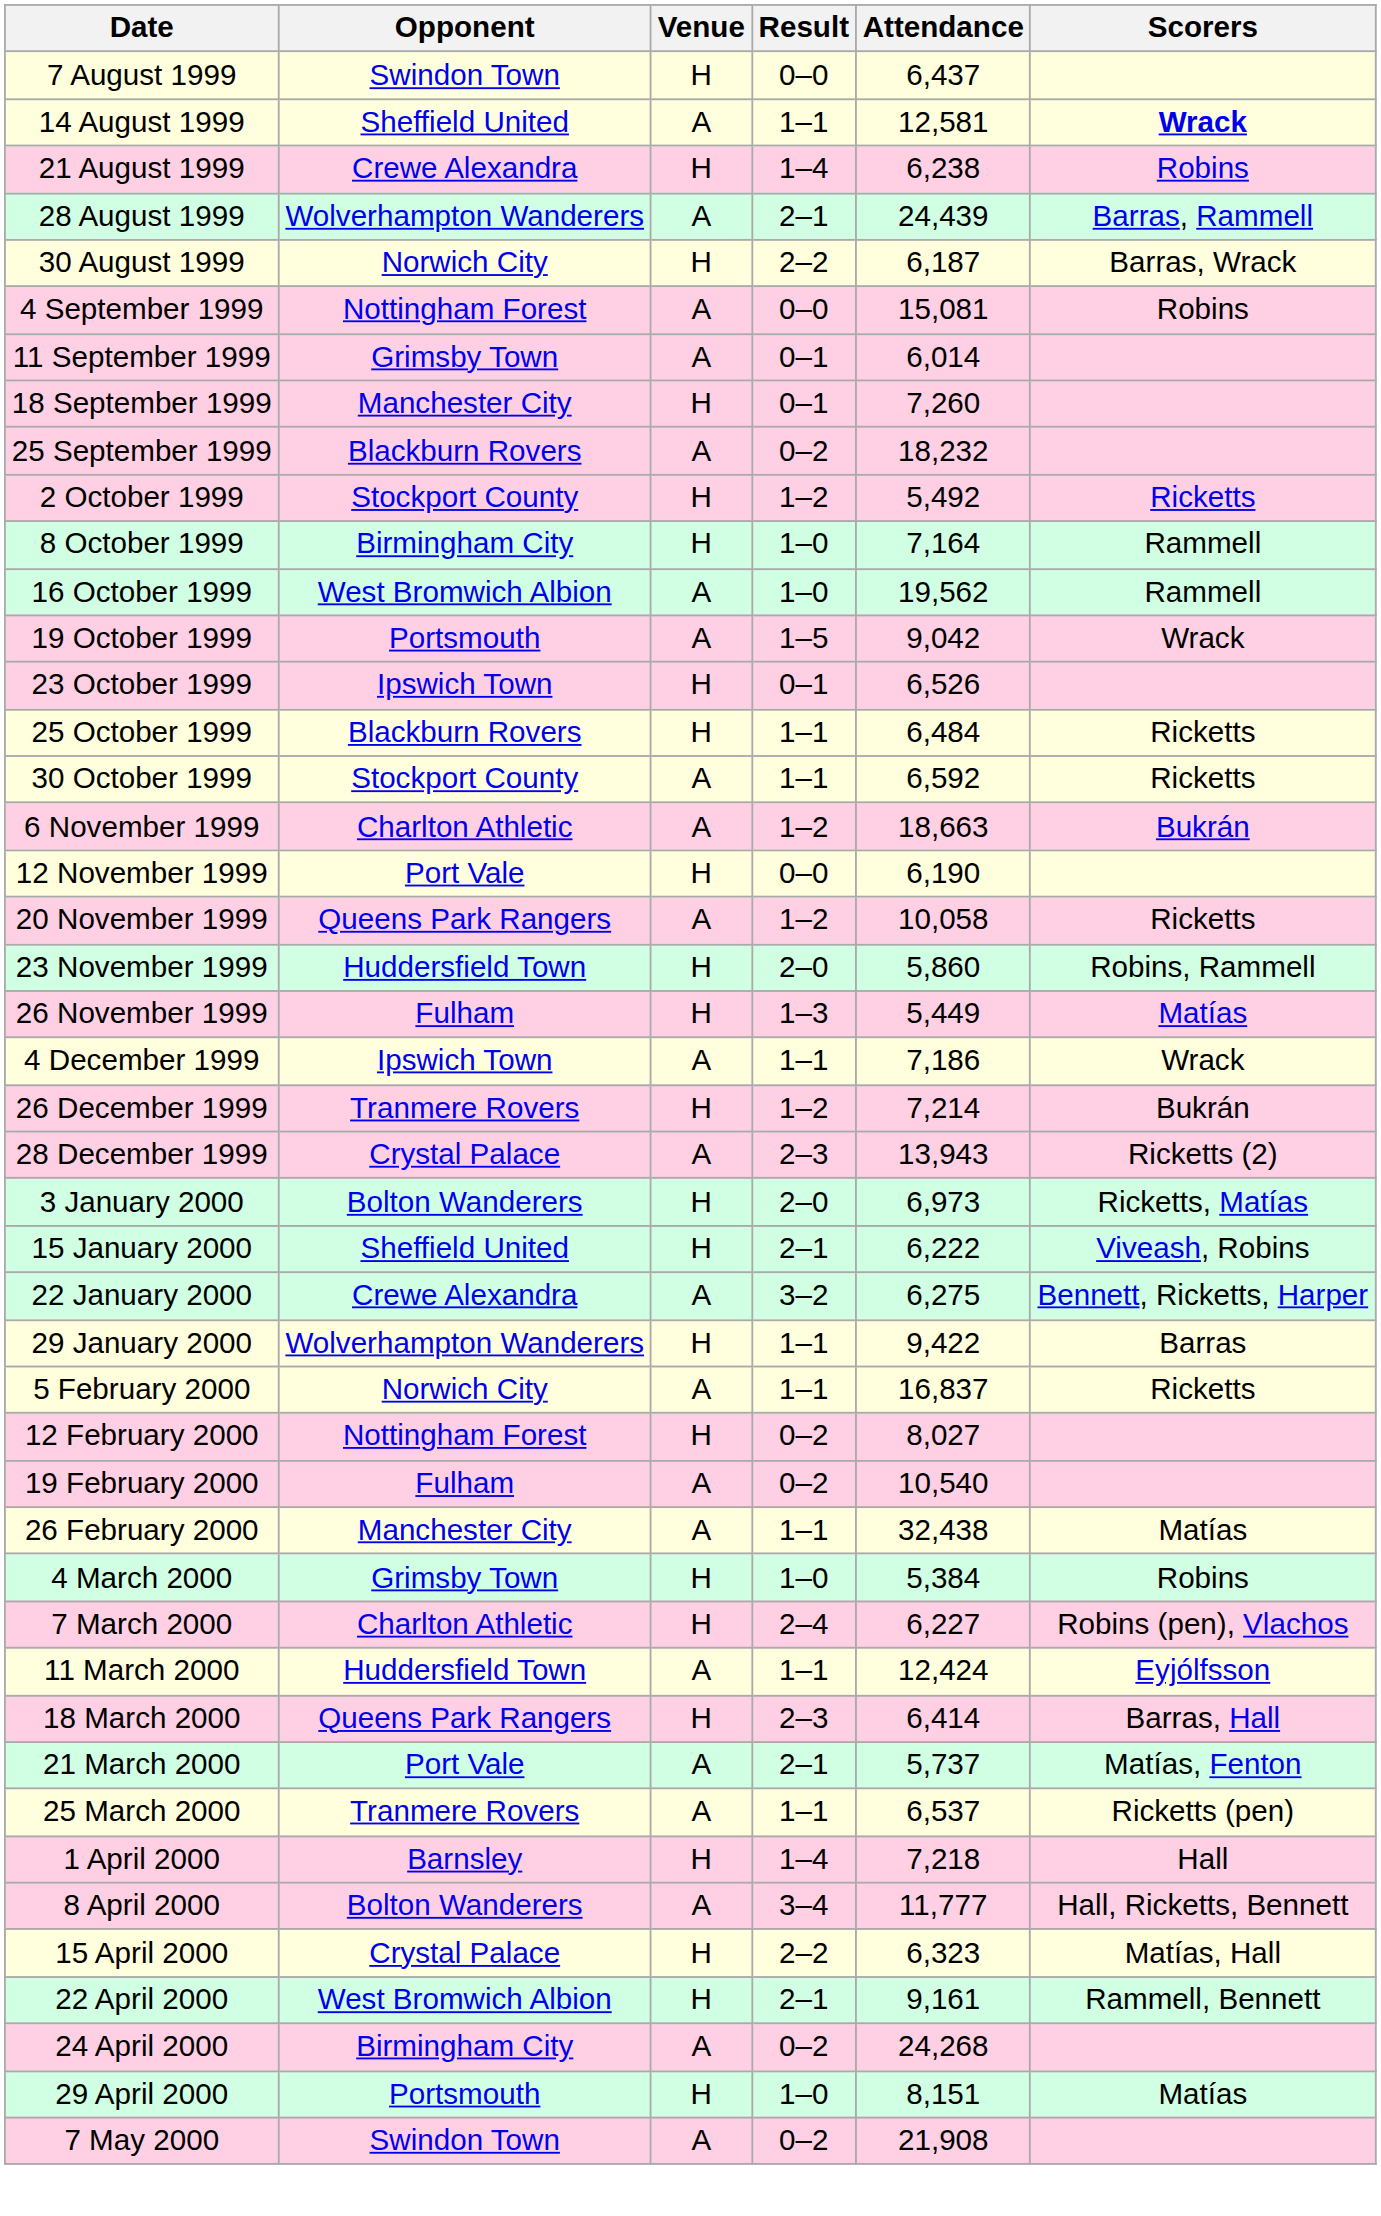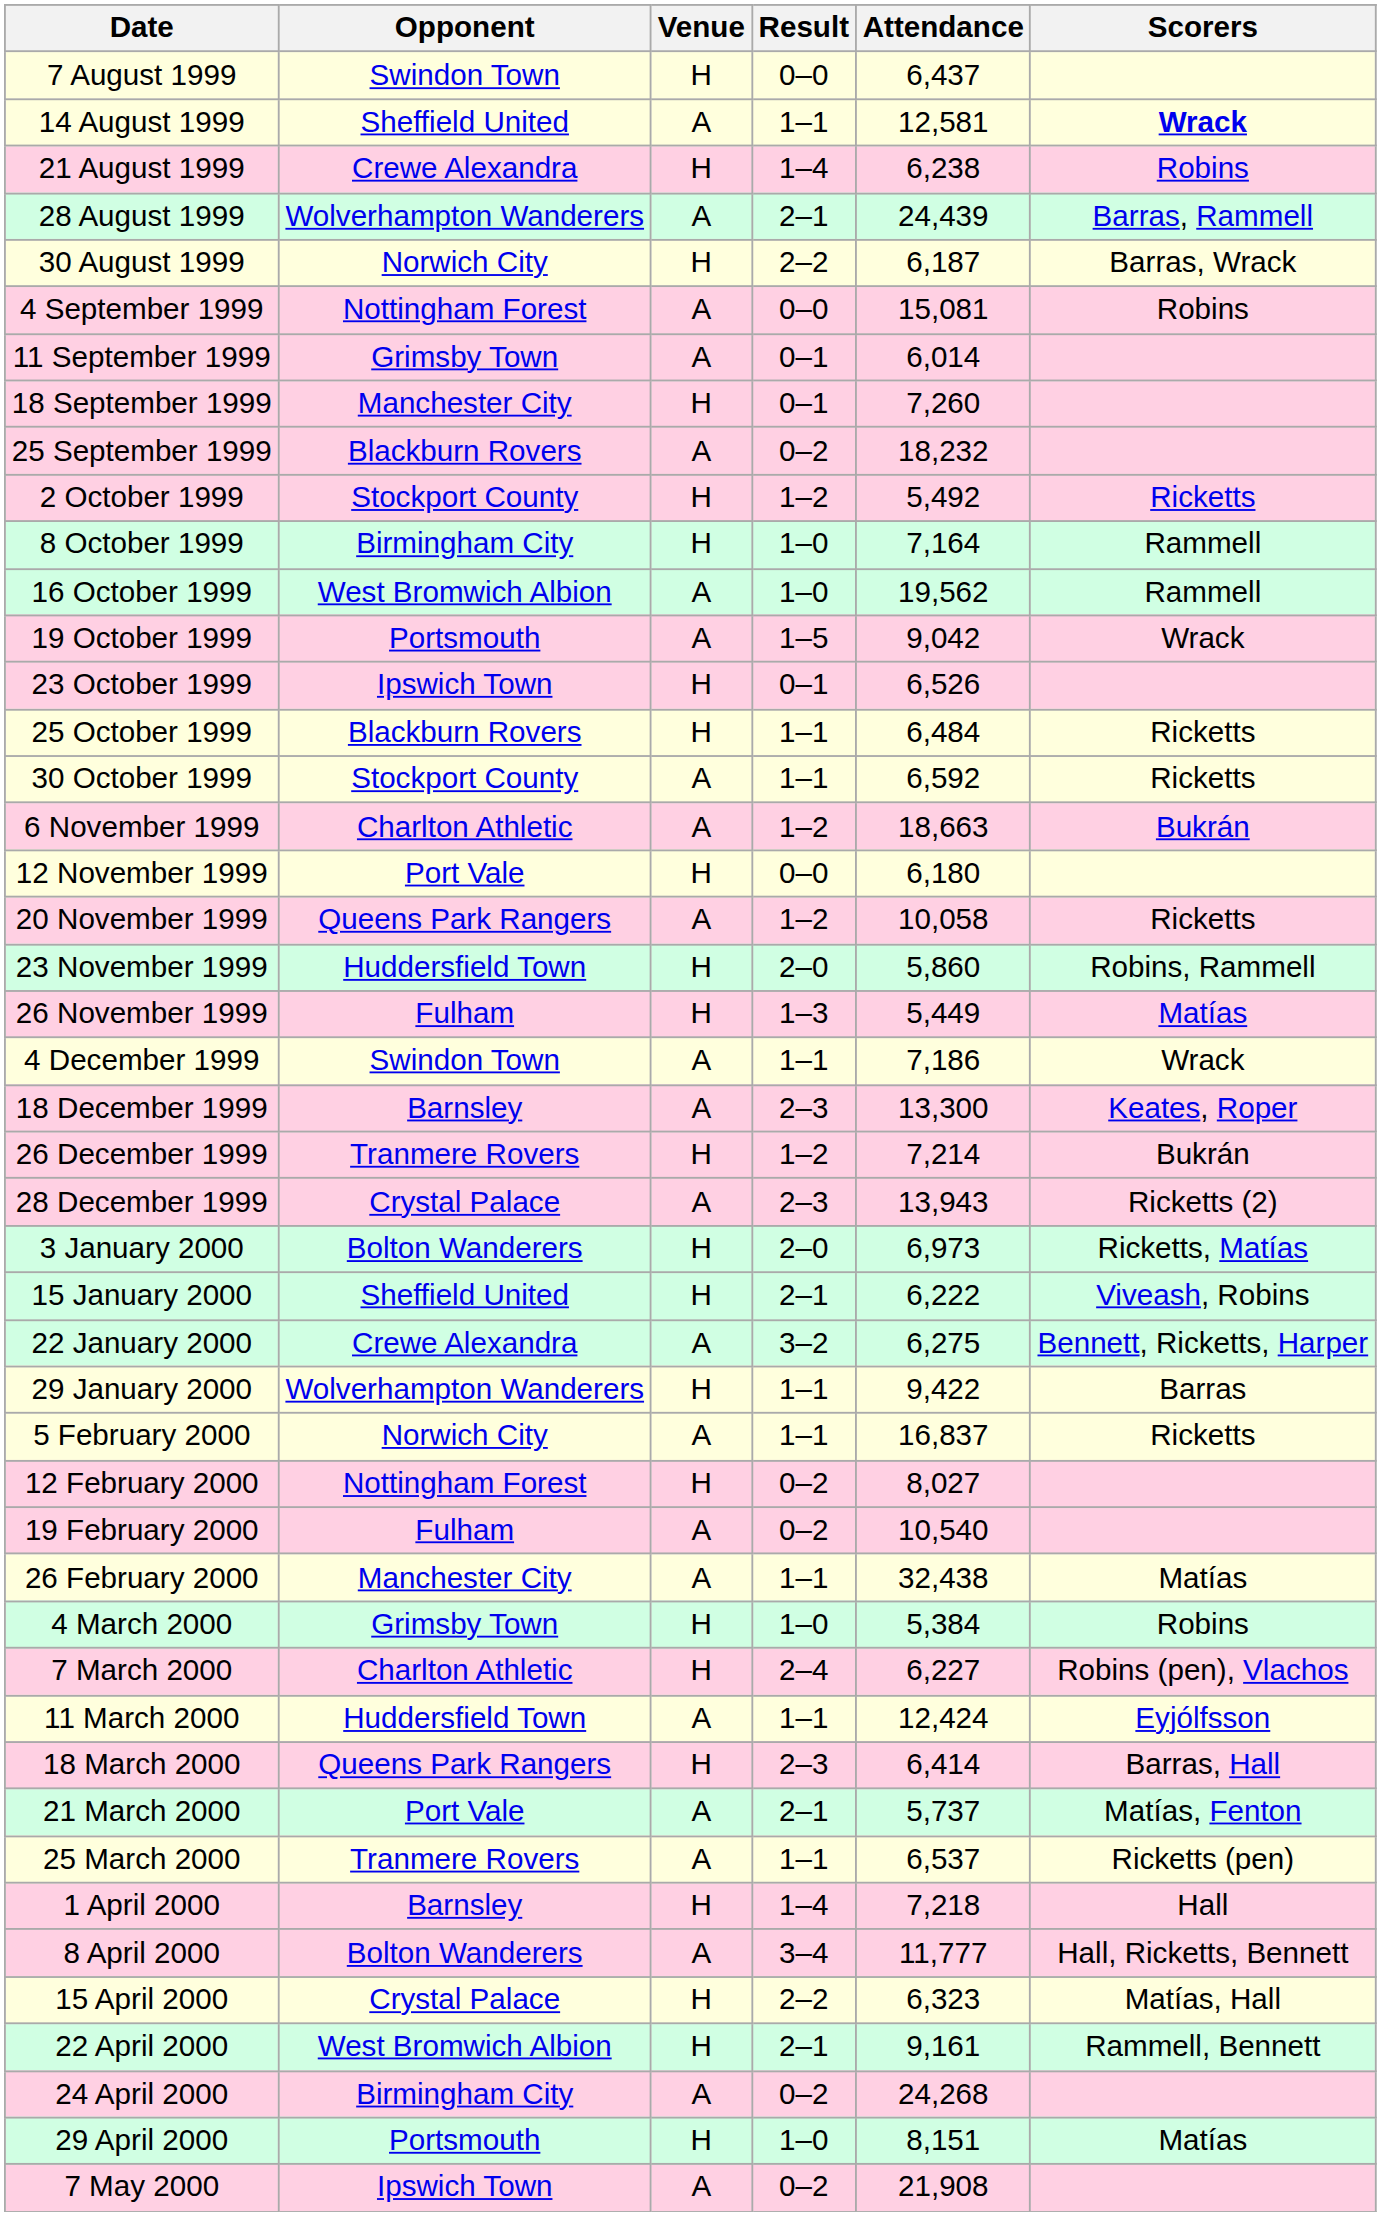12 November 1999 | Attendance: 6,190 -> 6,180
4 December 1999 | Opponent: Ipswich Town -> Swindon Town
+ row: 18 December 1999 | Barnsley | A | 2–3 | 13,300 | Keates, Roper
7 May 2000 | Opponent: Swindon Town -> Ipswich Town
